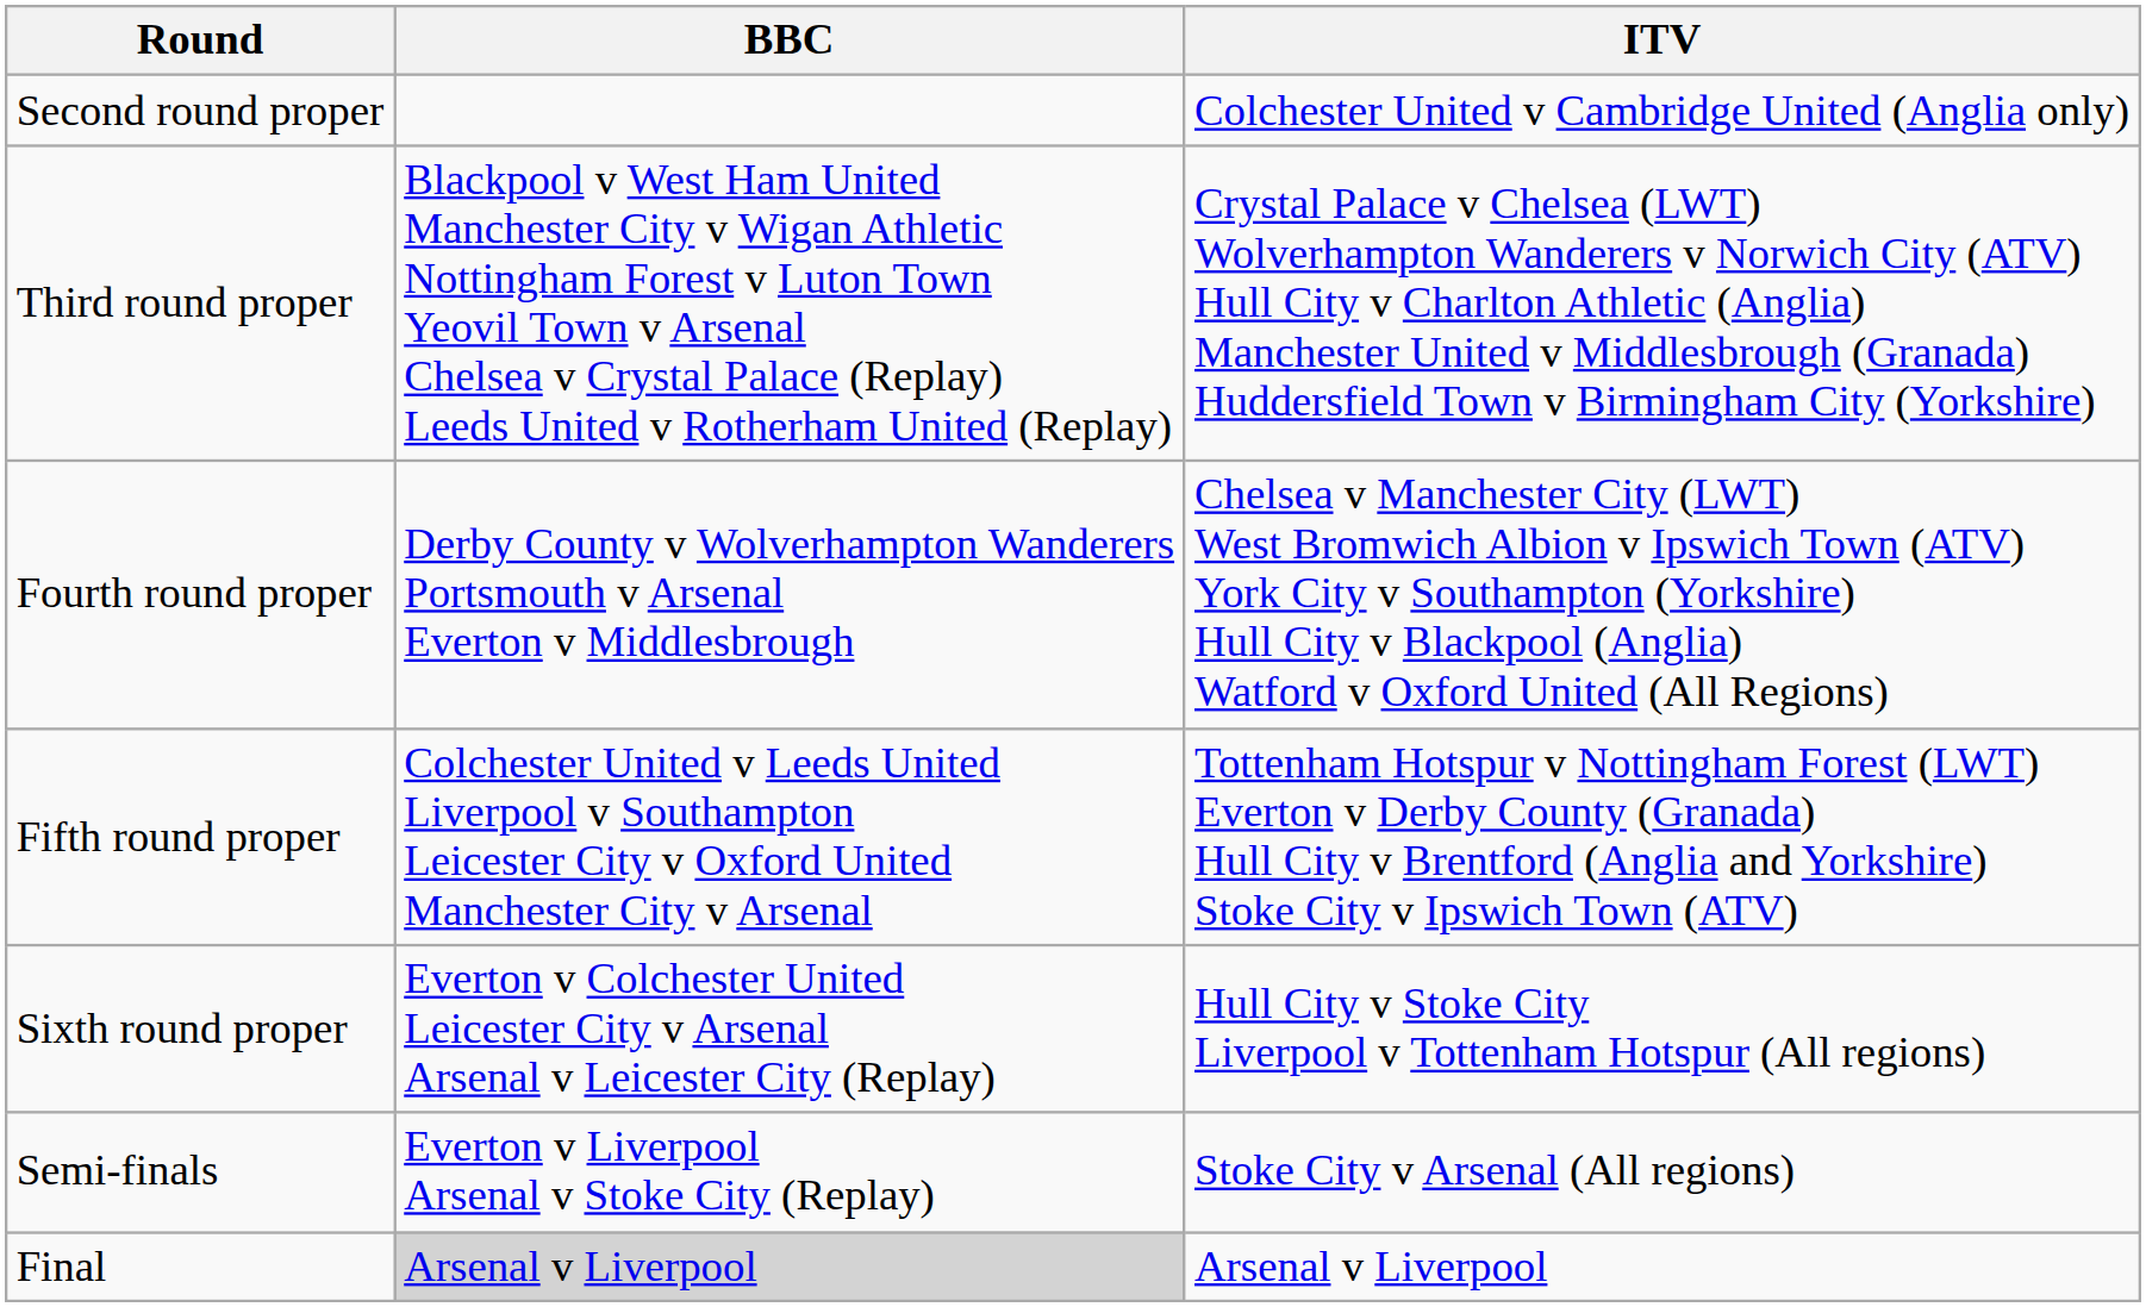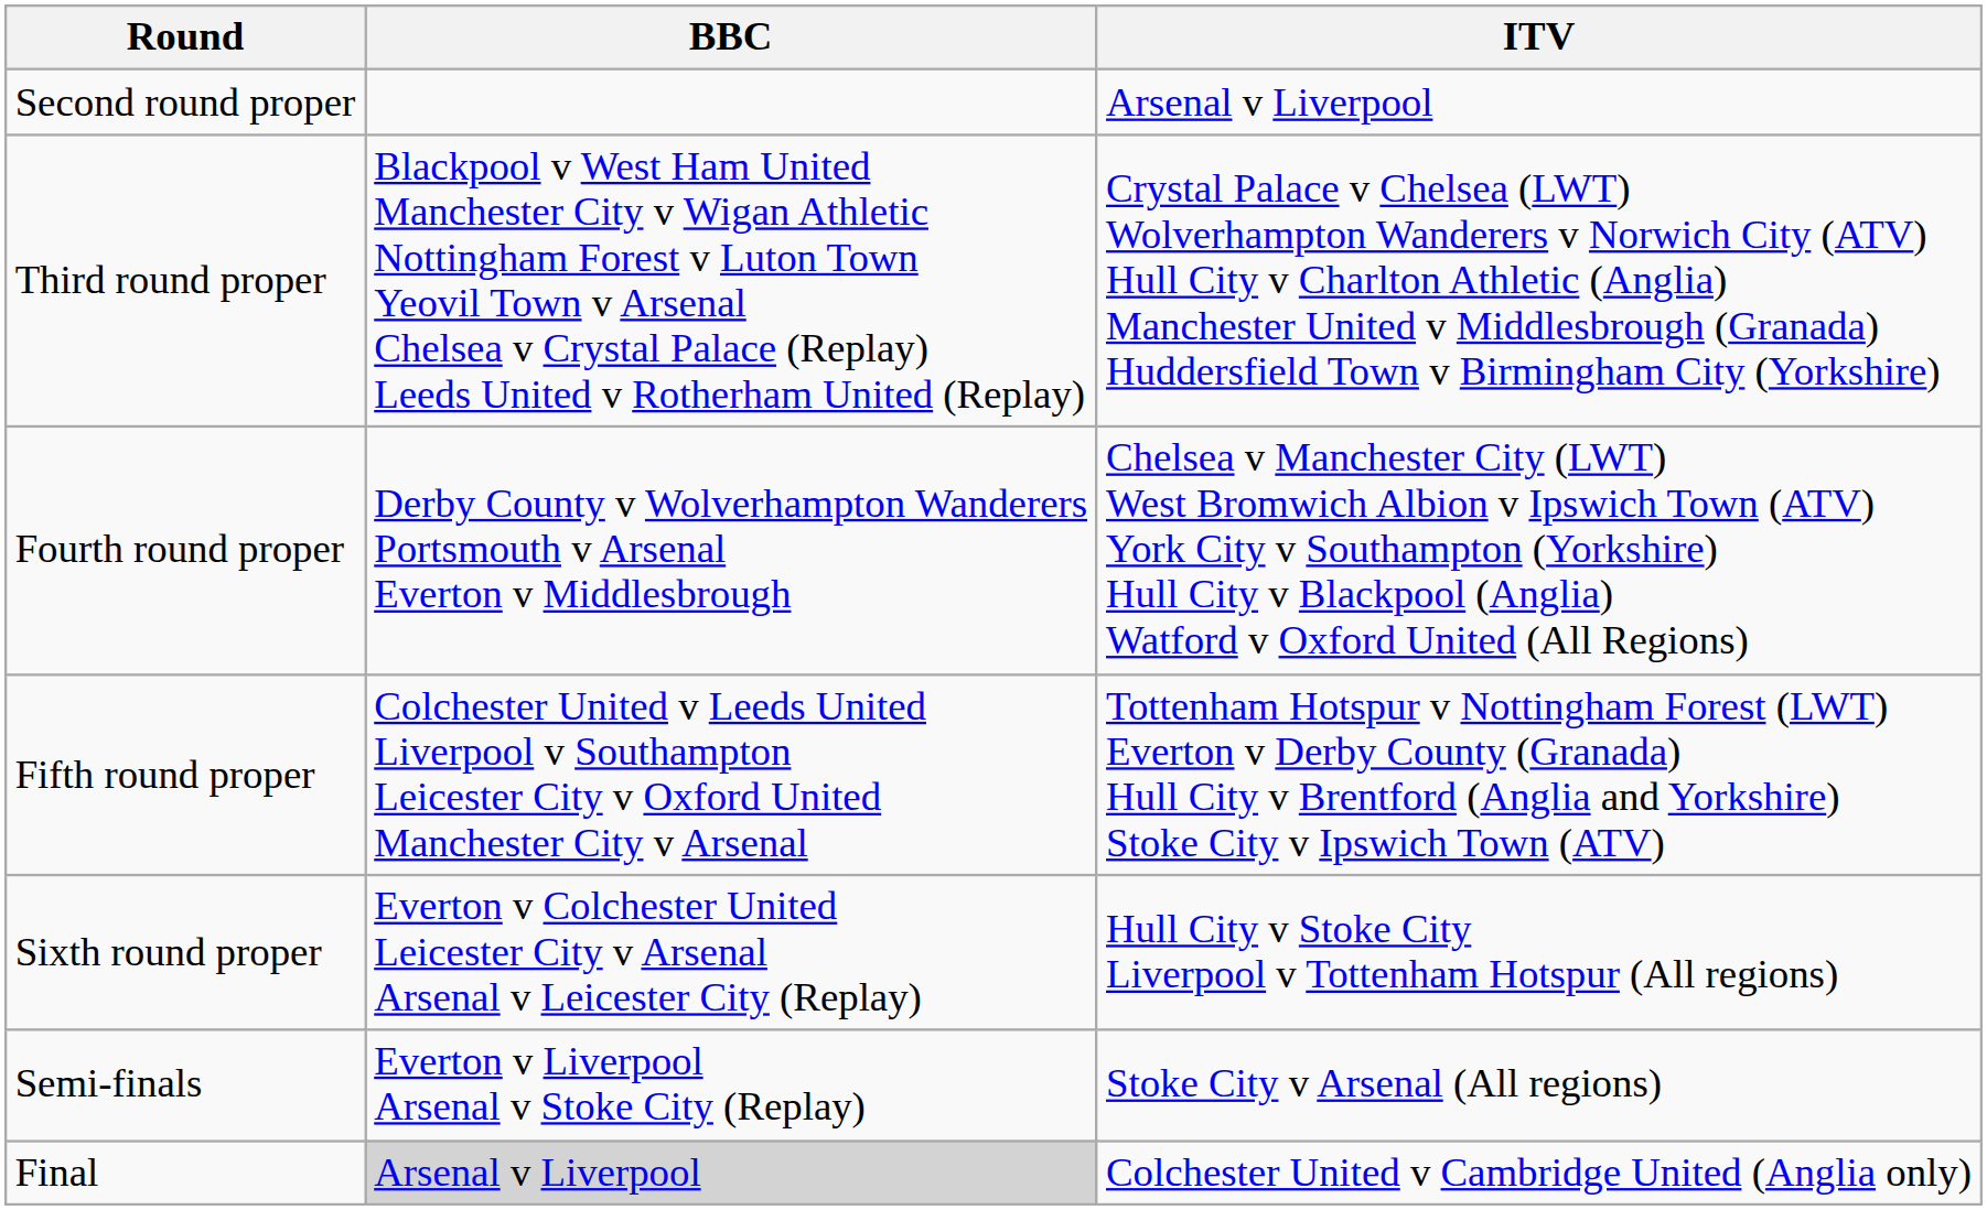Second round proper | ITV: Colchester United v Cambridge United (Anglia only) -> Arsenal v Liverpool
Final | ITV: Arsenal v Liverpool -> Colchester United v Cambridge United (Anglia only)
